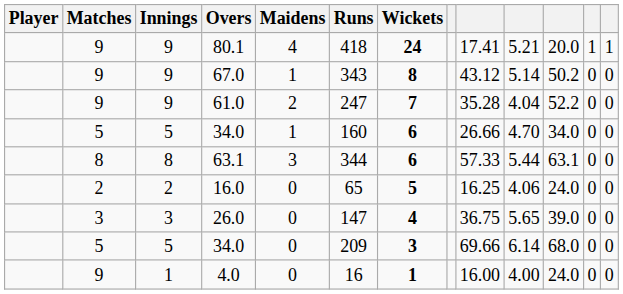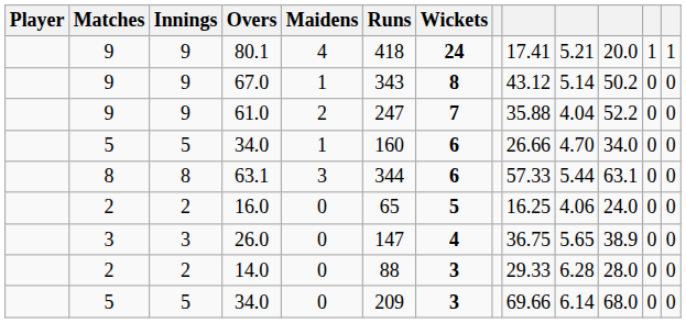61.0 | column 9: 35.28 -> 35.88
26.0 | column 11: 39.0 -> 38.9
+ row: 2 | 2 | 14.0 | 0 | 88 | 3 | 29.33 | 6.28 | 28.0 | 0 | 0
- row: 9 | 1 | 4.0 | 0 | 16 | 1 | 16.00 | 4.00 | 24.0 | 0 | 0
